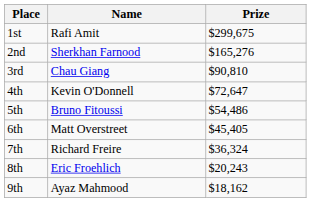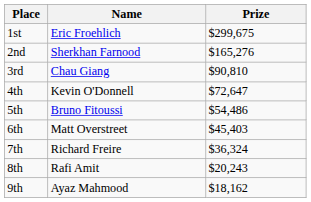1st | Name: Rafi Amit -> Eric Froehlich
6th | Prize: $45,405 -> $45,403
8th | Name: Eric Froehlich -> Rafi Amit
